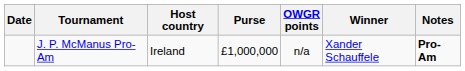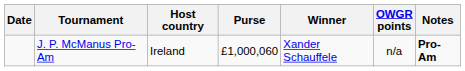columns swapped: Winner <-> OWGR points
J. P. McManus Pro-Am | Purse: £1,000,000 -> £1,000,060
